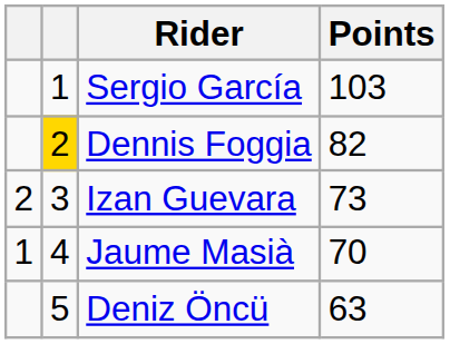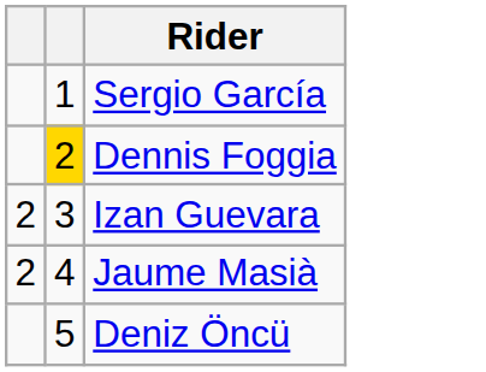- column: Points | 103 | 82 | 73 | 70 | 63
Jaume Masià | column 1: 1 -> 2
